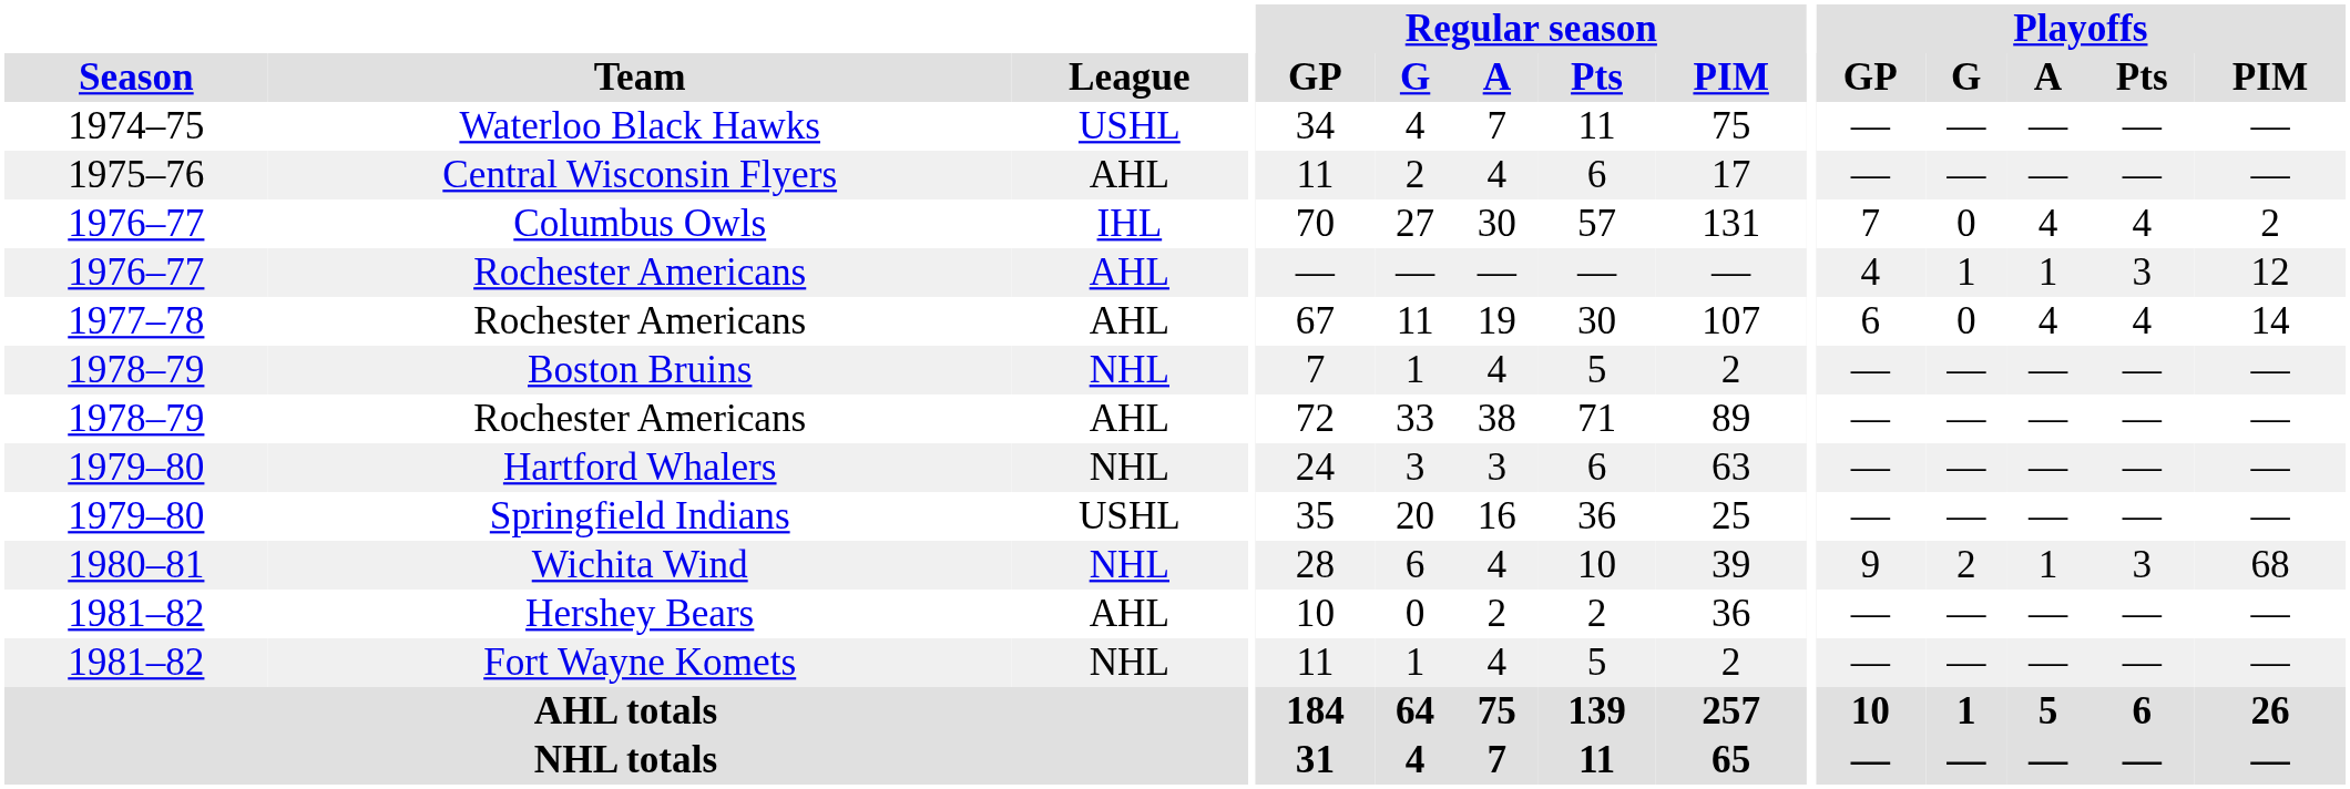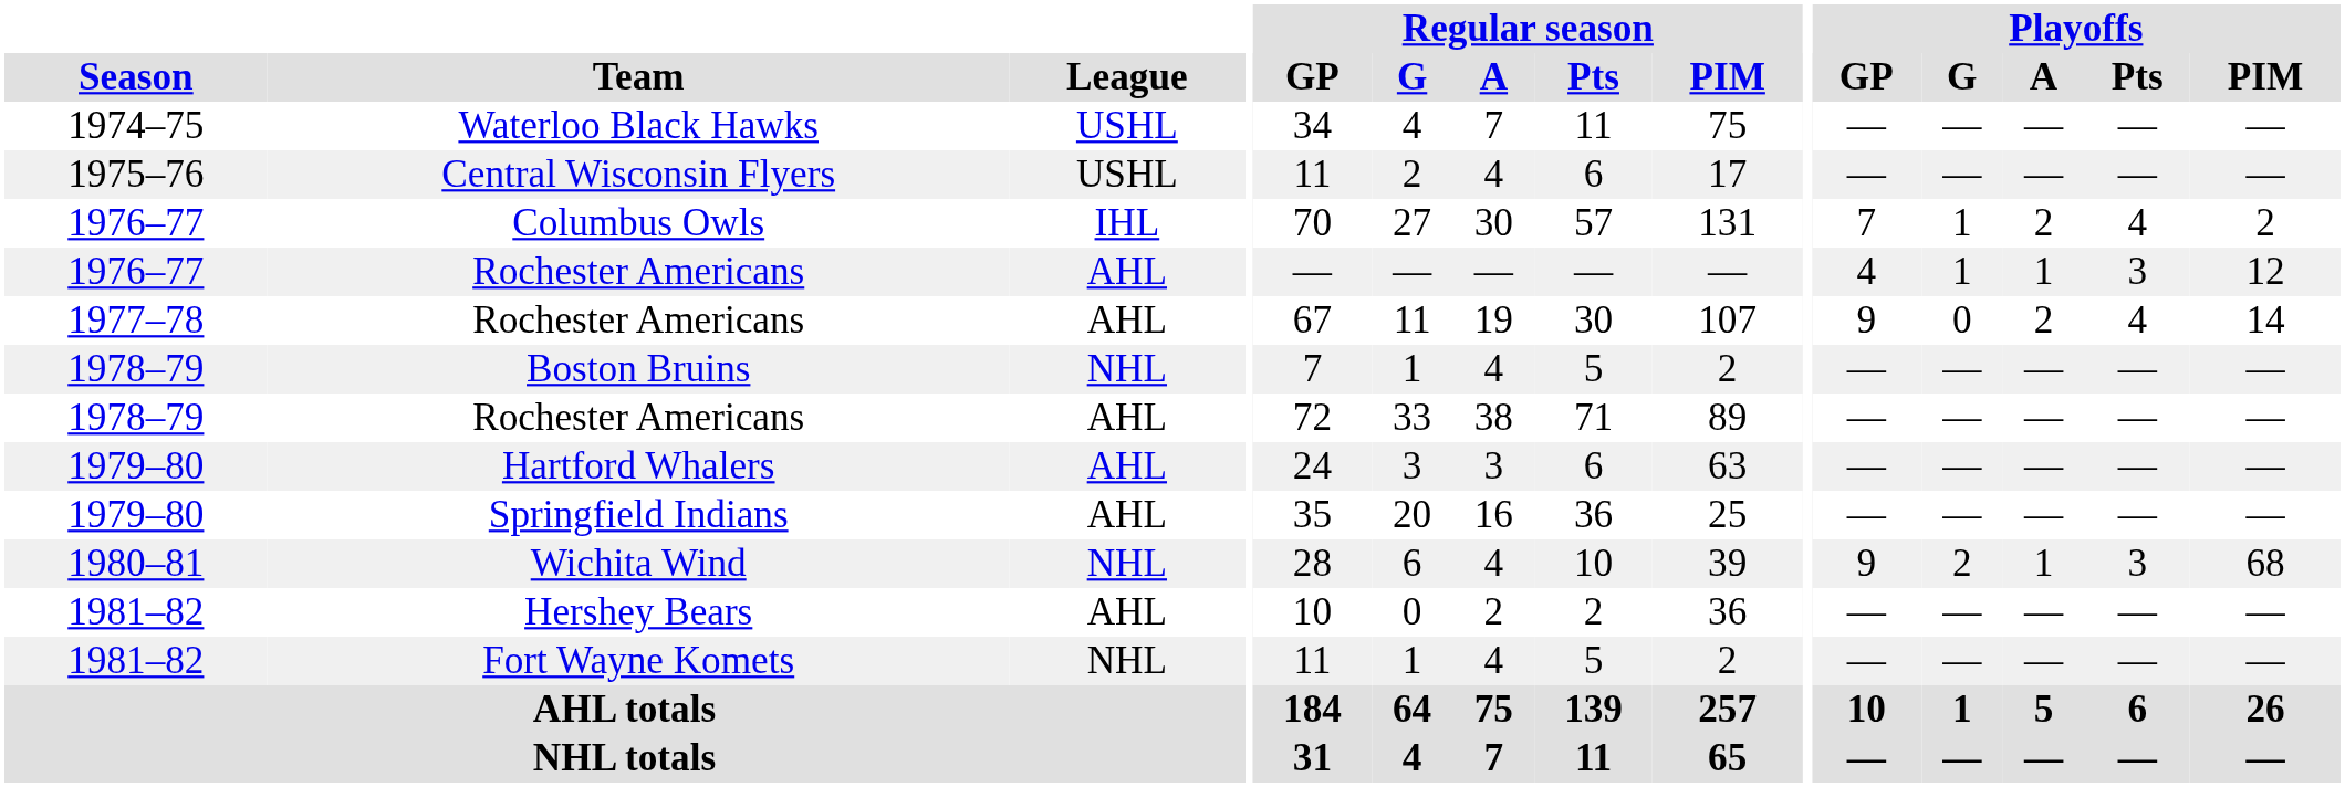Central Wisconsin Flyers | League: AHL -> USHL
Columbus Owls | Playoffs / G: 0 -> 1
Columbus Owls | Playoffs / A: 4 -> 2
1977–78 / Rochester Americans | Playoffs / GP: 6 -> 9
1977–78 / Rochester Americans | Playoffs / A: 4 -> 2
Hartford Whalers | League: NHL -> AHL
Springfield Indians | League: USHL -> AHL
